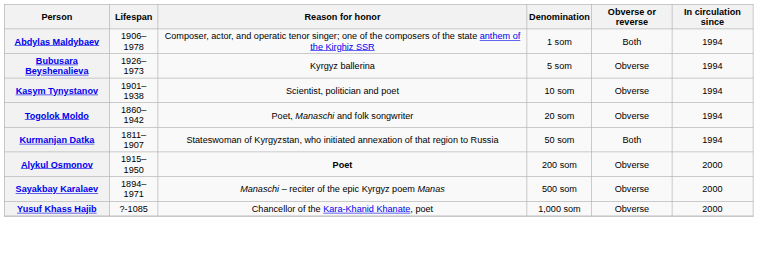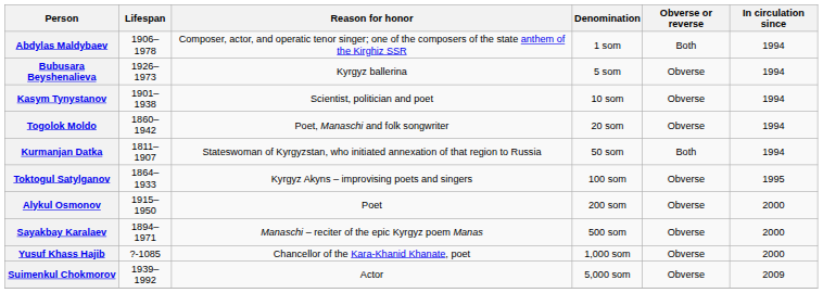+ row: Toktogul Satylganov | 1864–1933 | Kyrgyz Akyns – improvising poets and singers | 100 som | Obverse | 1995
Alykul Osmonov | Reason for honor: bold -> normal
+ row: Suimenkul Chokmorov | 1939–1992 | Actor | 5,000 som | Obverse | 2009
